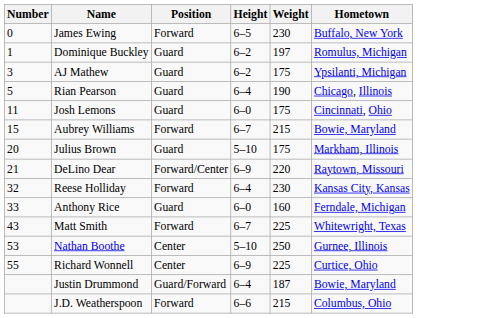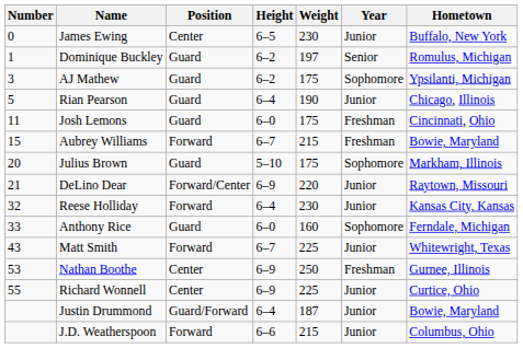+ column: Year | Junior | Senior | Sophomore | Junior | Freshman | Freshman | Sophomore | Junior | Junior | Sophomore | Junior | Freshman | Junior | Junior | Junior
James Ewing | Position: Forward -> Center
Nathan Boothe | Height: 5–10 -> 6–9
